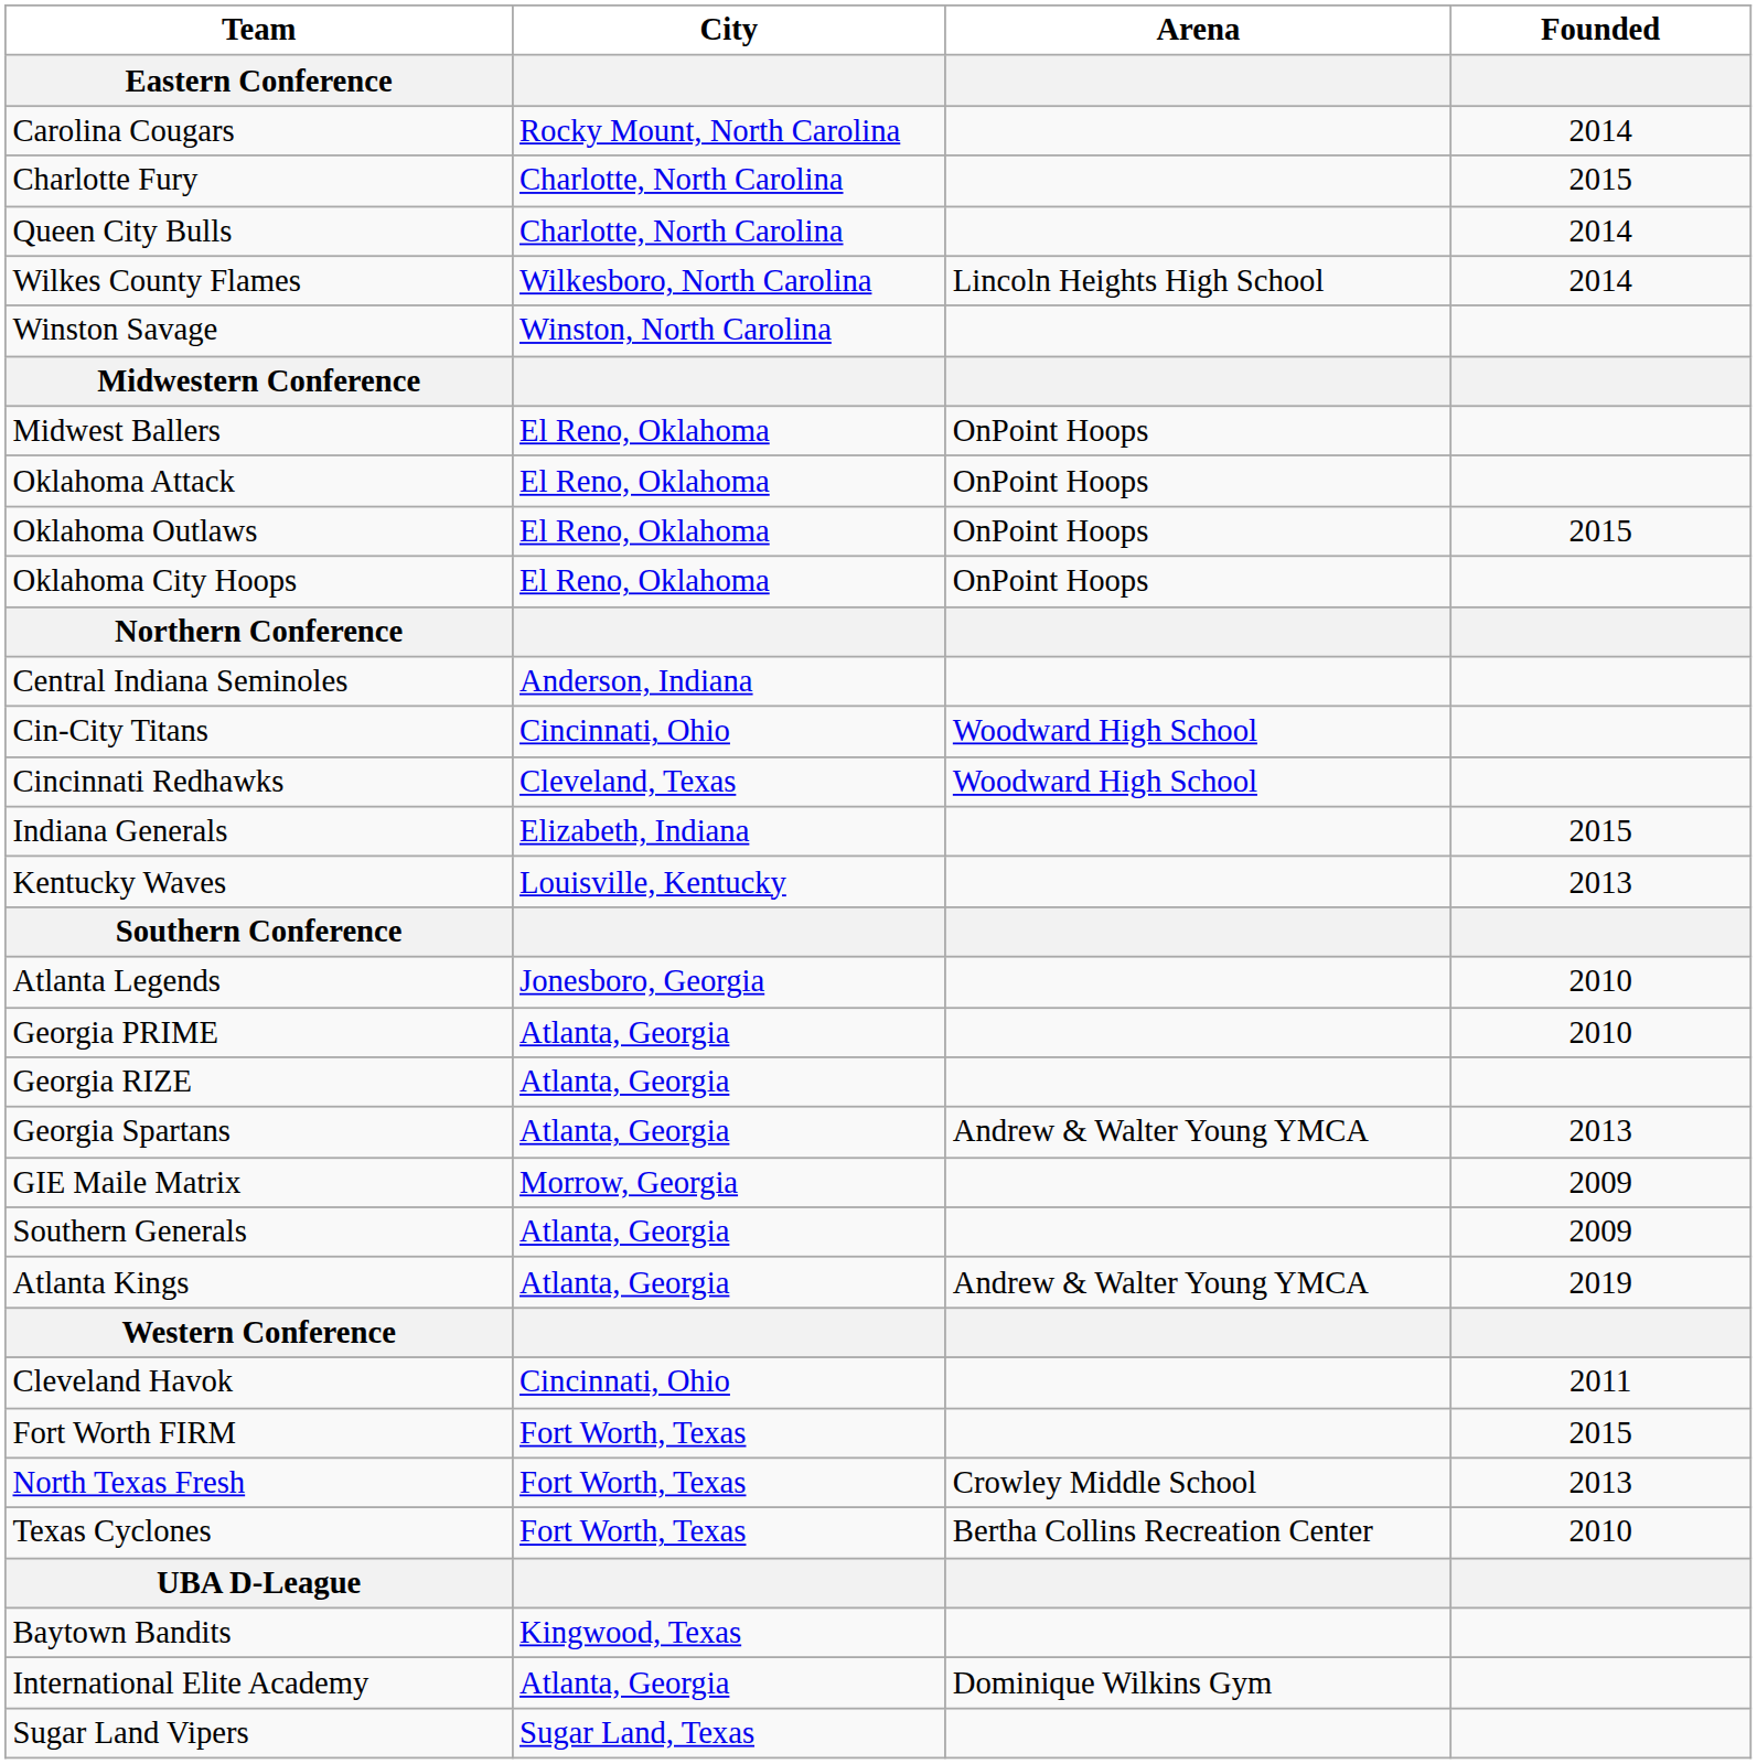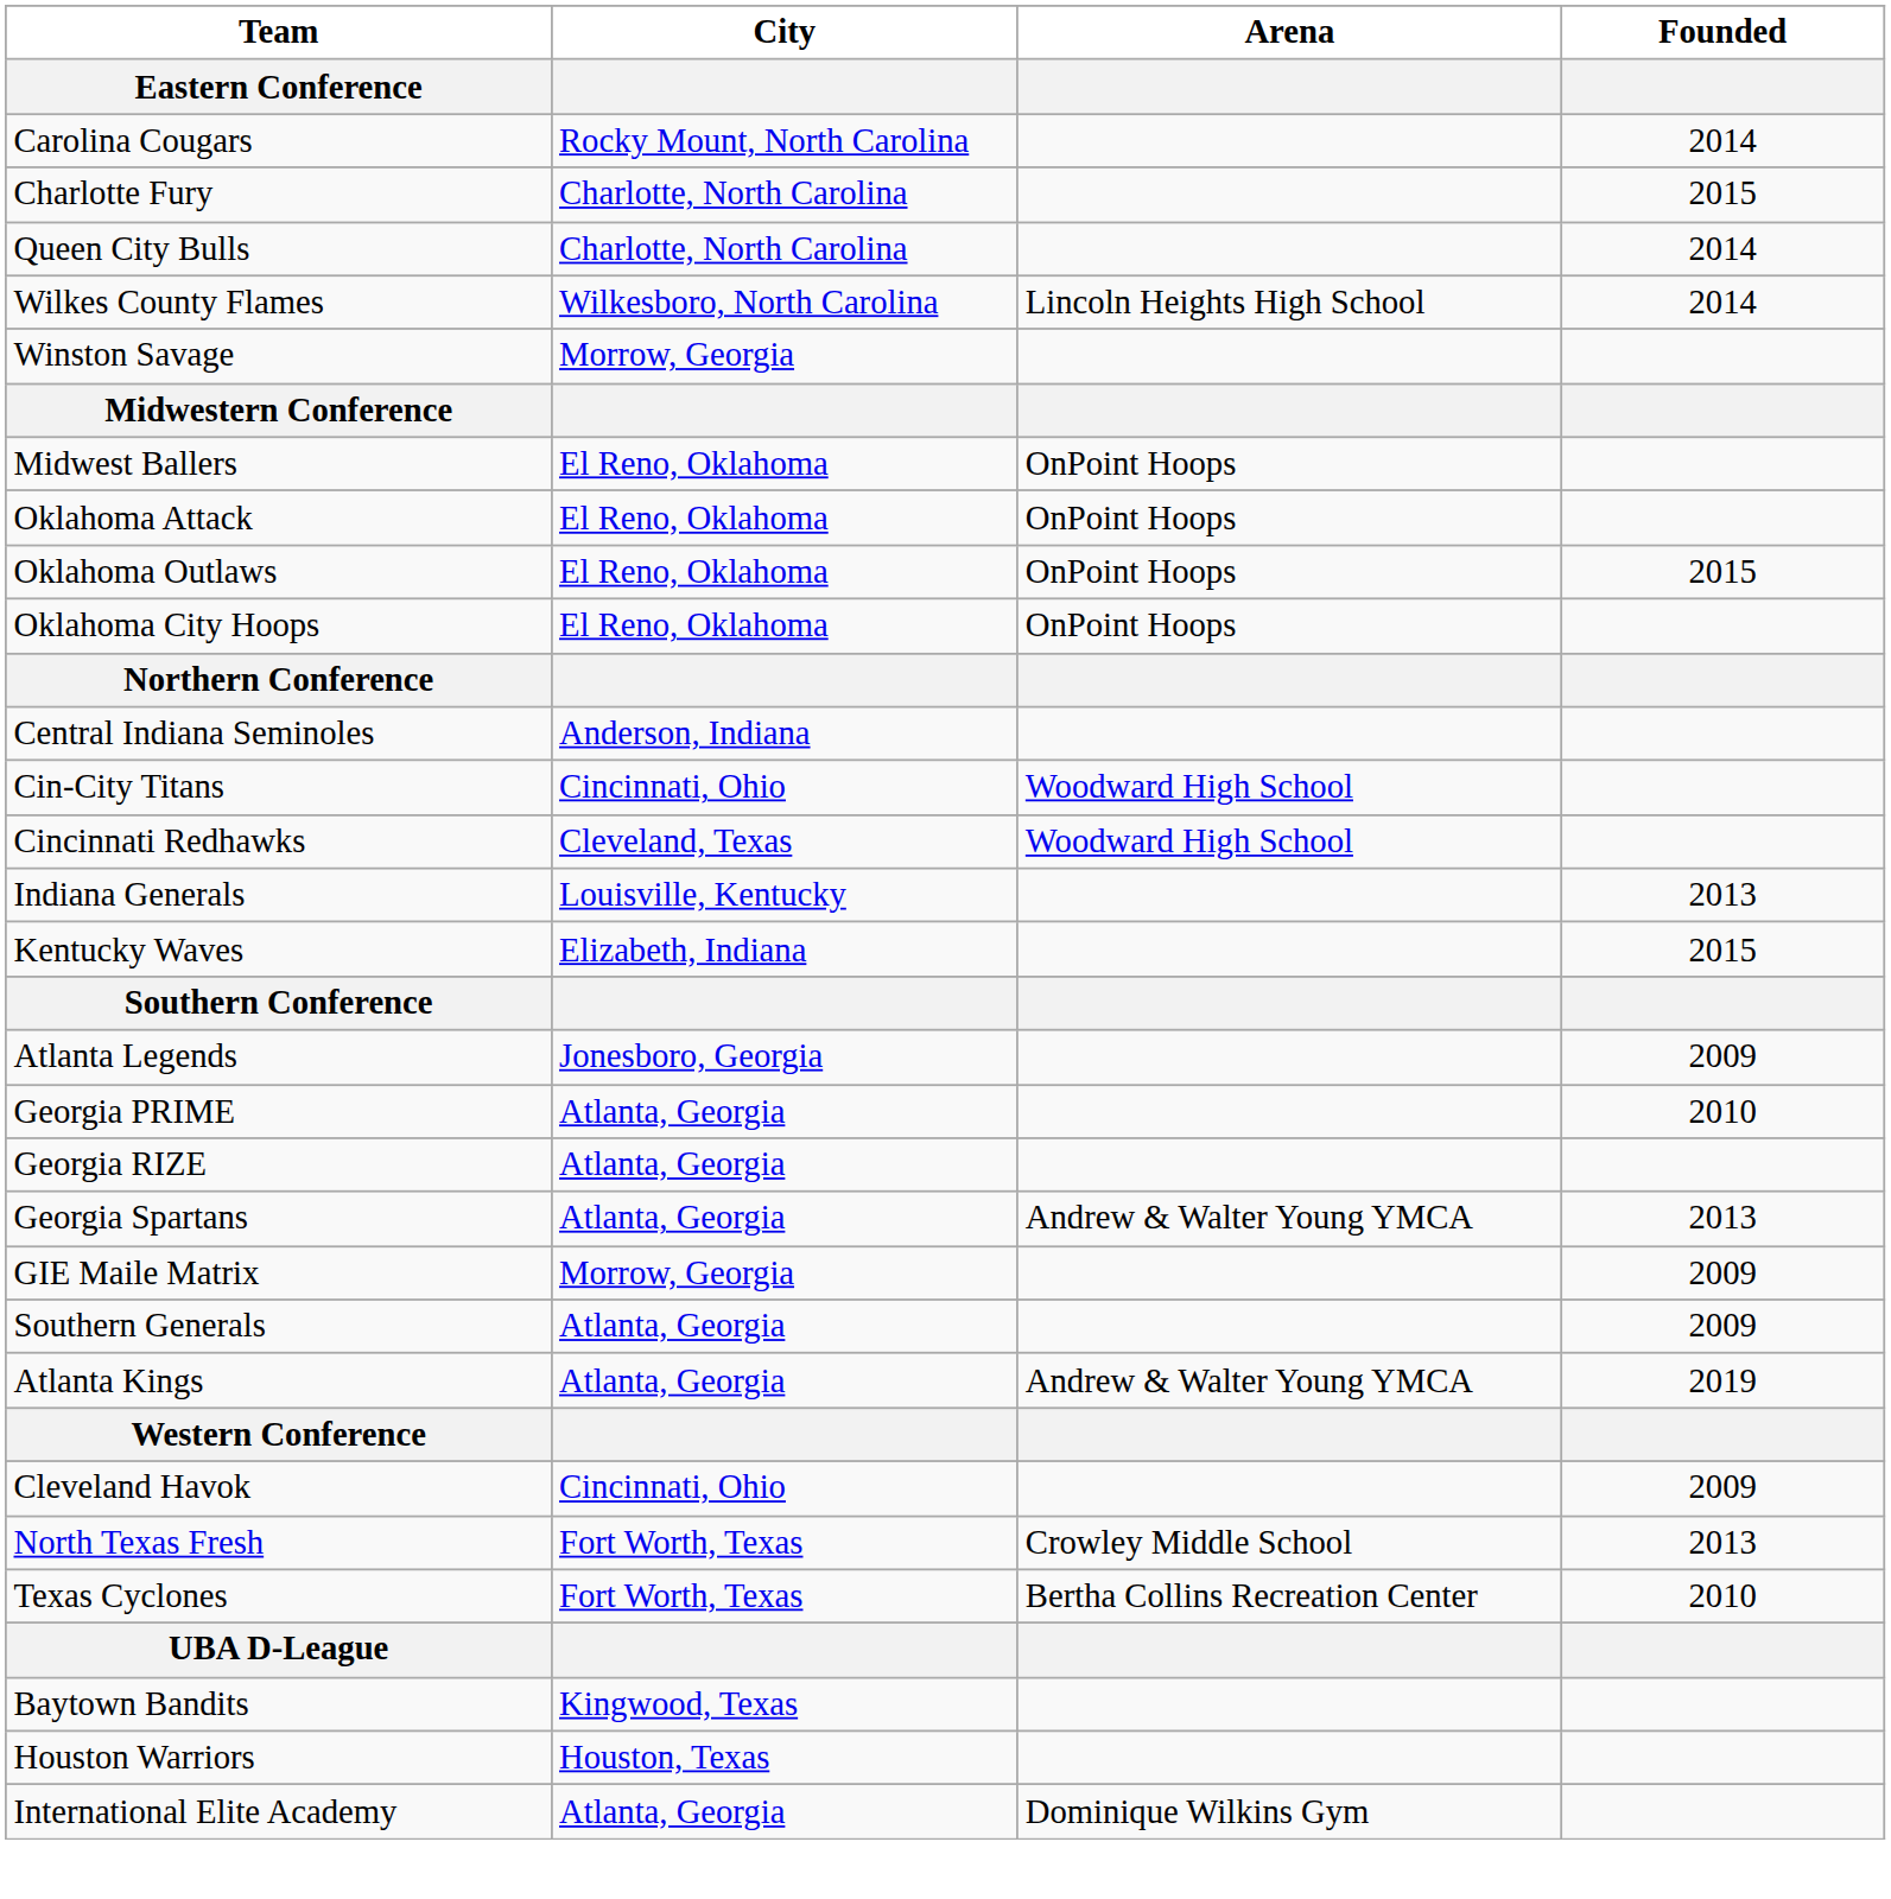Winston Savage | City: Winston, North Carolina -> Morrow, Georgia
Indiana Generals | City: Elizabeth, Indiana -> Louisville, Kentucky
Indiana Generals | Founded: 2015 -> 2013
Kentucky Waves | City: Louisville, Kentucky -> Elizabeth, Indiana
Kentucky Waves | Founded: 2013 -> 2015
Atlanta Legends | Founded: 2010 -> 2009
Cleveland Havok | Founded: 2011 -> 2009
- row: Fort Worth FIRM | Fort Worth, Texas | 2015
+ row: Houston Warriors | Houston, Texas
- row: Sugar Land Vipers | Sugar Land, Texas
